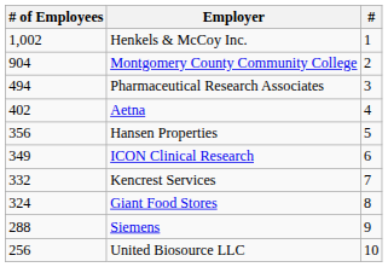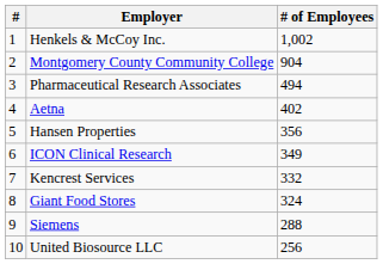columns swapped: # <-> # of Employees
